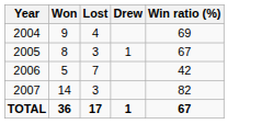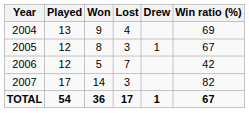+ column: Played | 13 | 12 | 12 | 17 | 54
